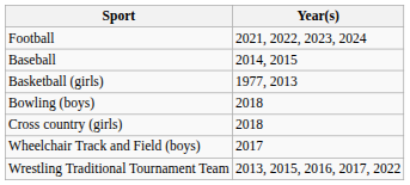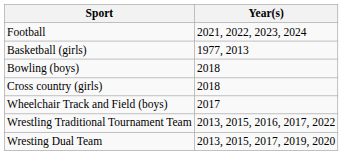- row: Baseball | 2014, 2015
+ row: Wresting Dual Team | 2013, 2015, 2017, 2019, 2020
